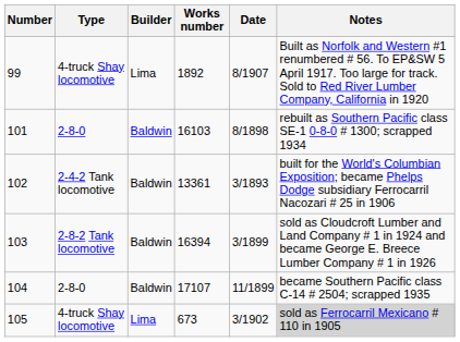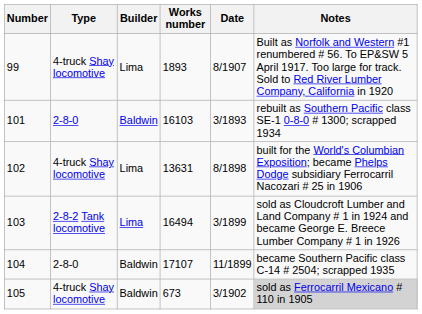99 | Works number: 1892 -> 1893
101 | Date: 8/1898 -> 3/1893
102 | Type: 2-4-2 Tank locomotive -> 4-truck Shay locomotive
102 | Builder: Baldwin -> Lima
102 | Works number: 13361 -> 13631
102 | Date: 3/1893 -> 8/1898
103 | Builder: Baldwin -> Lima
103 | Works number: 16394 -> 16494
105 | Builder: Lima -> Baldwin
